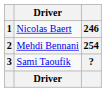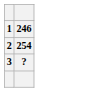- column: Driver | Nicolas Baert | Mehdi Bennani | Sami Taoufik | Driver
